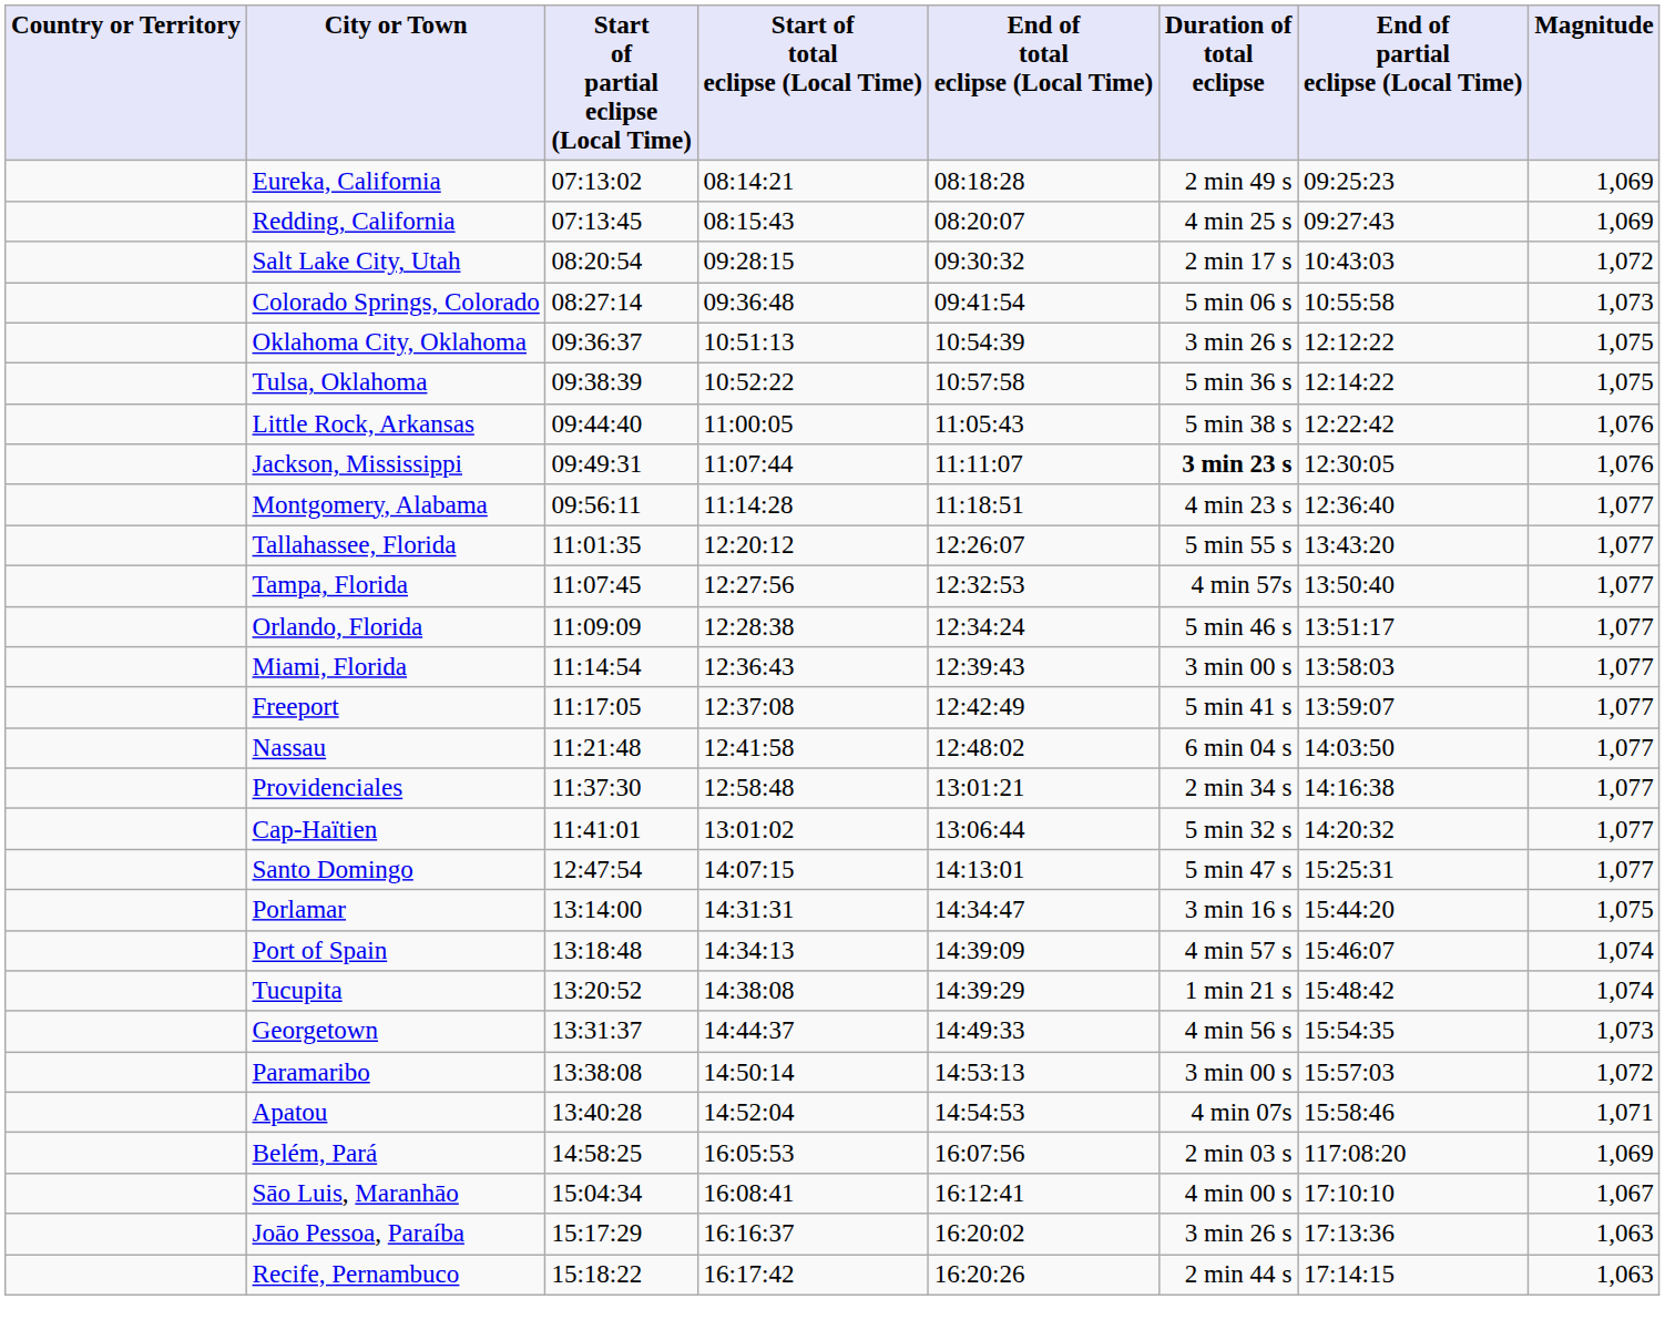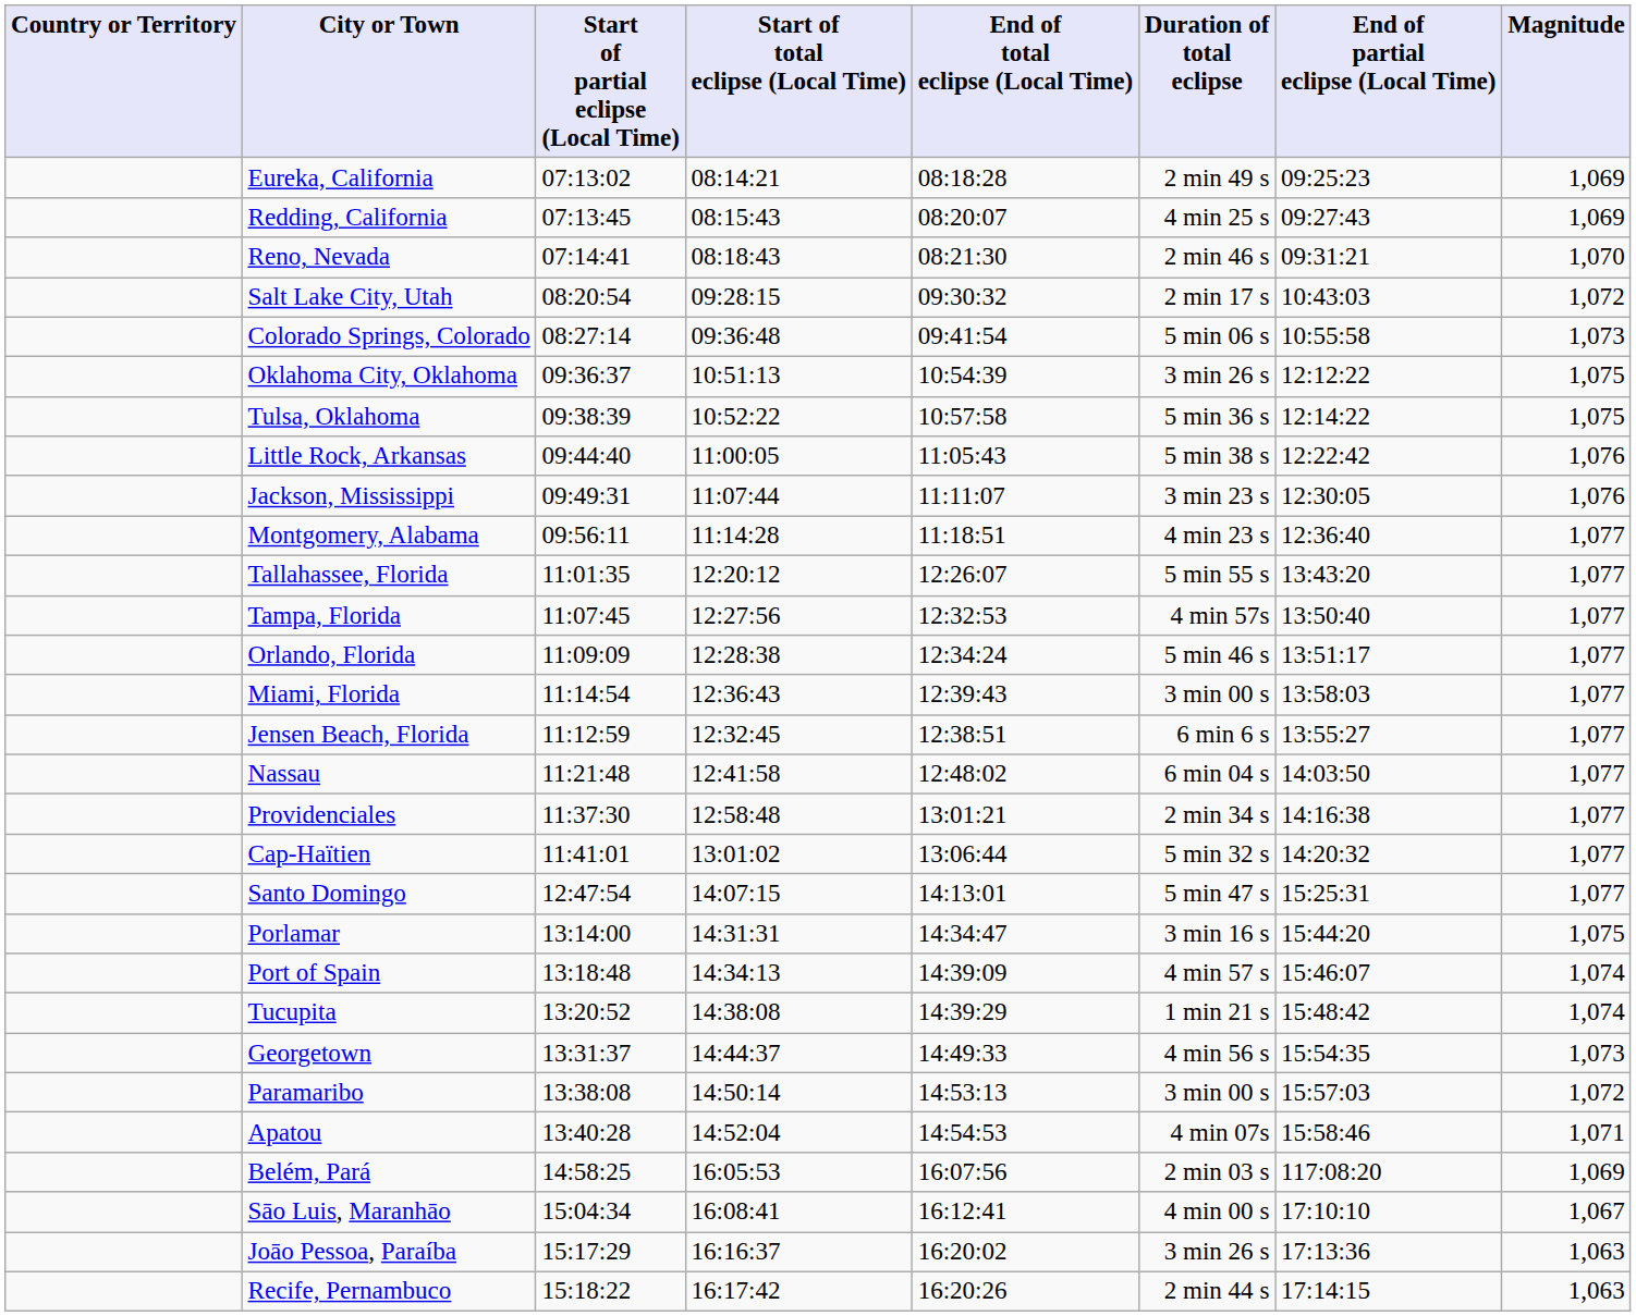+ row: Reno, Nevada | 07:14:41 | 08:18:43 | 08:21:30 | 2 min 46 s | 09:31:21 | 1,070
Jackson, Mississippi | Duration of total eclipse: bold -> normal
+ row: Jensen Beach, Florida | 11:12:59 | 12:32:45 | 12:38:51 | 6 min 6 s | 13:55:27 | 1,077
- row: Freeport | 11:17:05 | 12:37:08 | 12:42:49 | 5 min 41 s | 13:59:07 | 1,077
